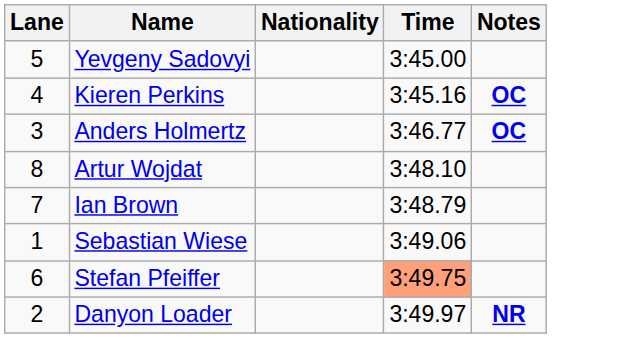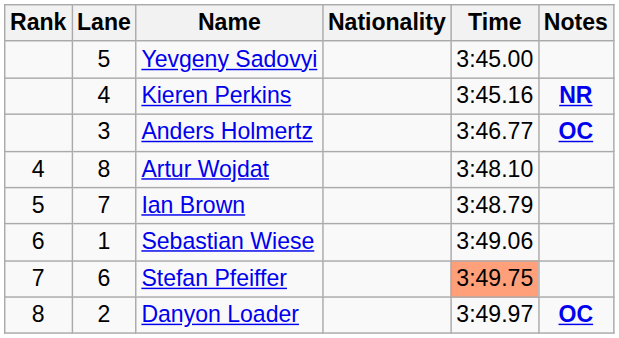+ column: Rank | 4 | 5 | 6 | 7 | 8
Kieren Perkins | Notes: OC -> NR
Danyon Loader | Notes: NR -> OC
